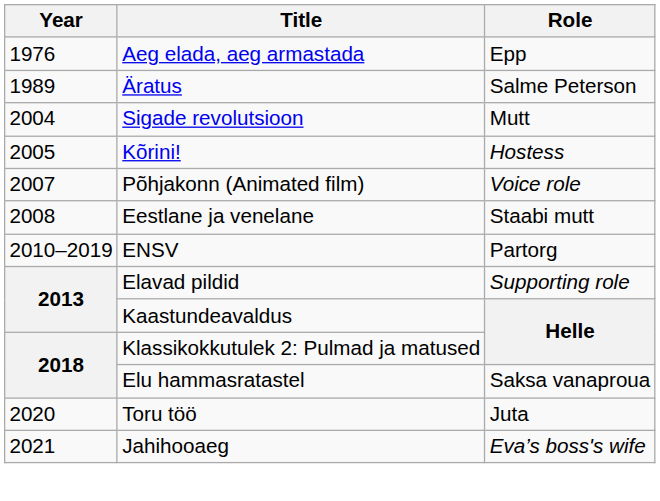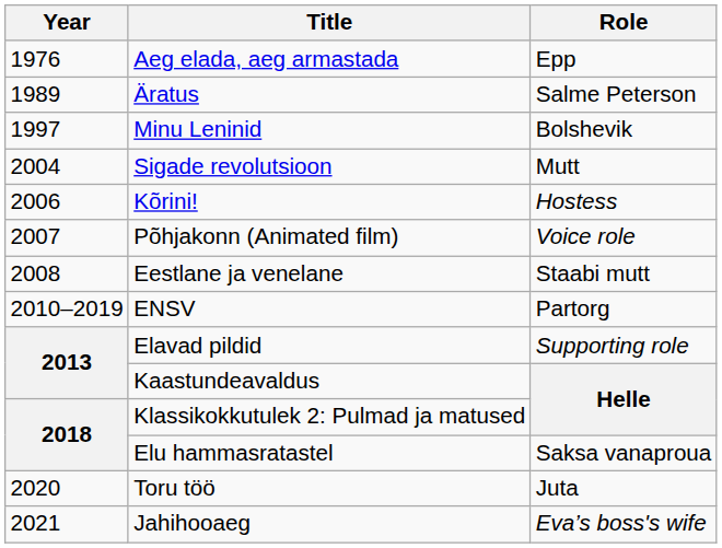+ row: 1997 | Minu Leninid | Bolshevik
Kõrini! | Year: 2005 -> 2006
